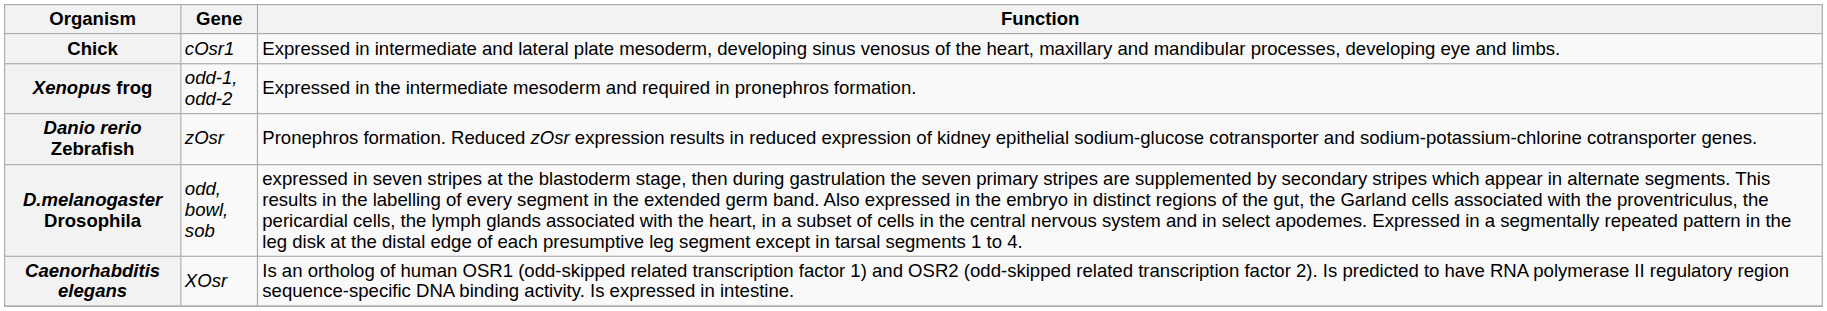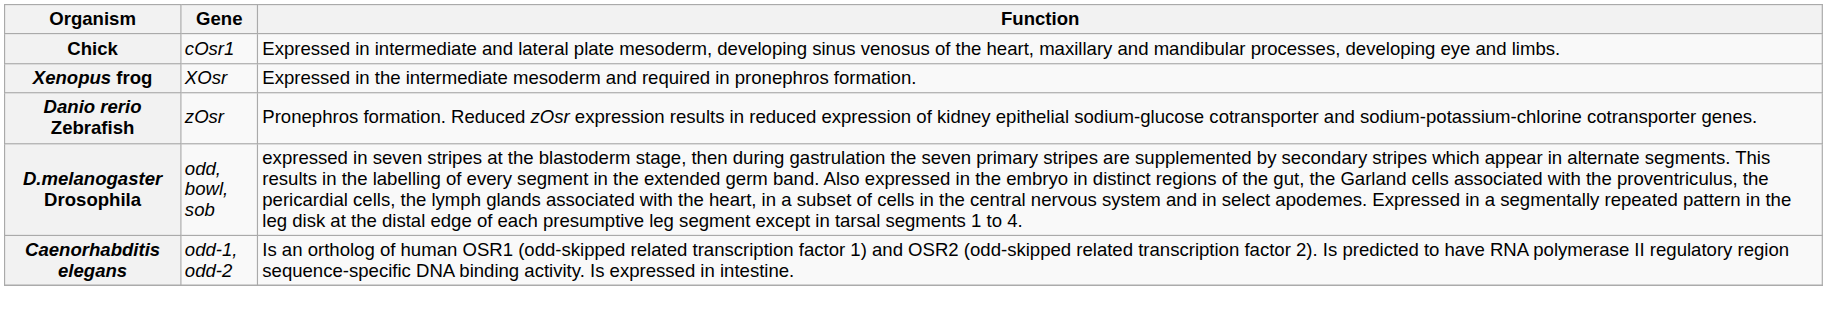Xenopus frog | Gene: odd-1, odd-2 -> XOsr
Caenorhabditis elegans | Gene: XOsr -> odd-1, odd-2
